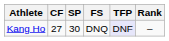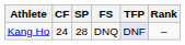Kang Ho | CF: 27 -> 24
Kang Ho | SP: 30 -> 28
